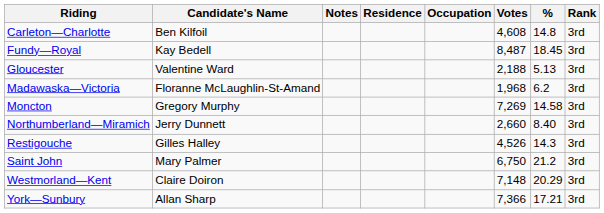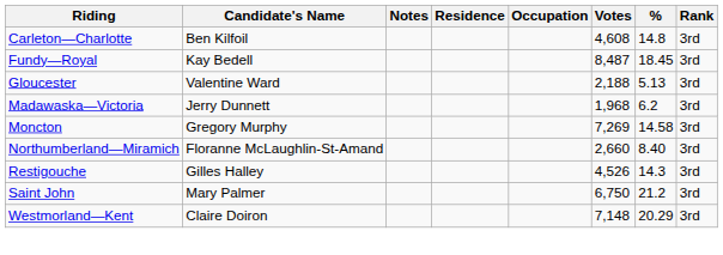Madawaska—Victoria | Candidate's Name: Floranne McLaughlin-St-Amand -> Jerry Dunnett
Northumberland—Miramich | Candidate's Name: Jerry Dunnett -> Floranne McLaughlin-St-Amand
- row: York—Sunbury | Allan Sharp | 7,366 | 17.21 | 3rd
